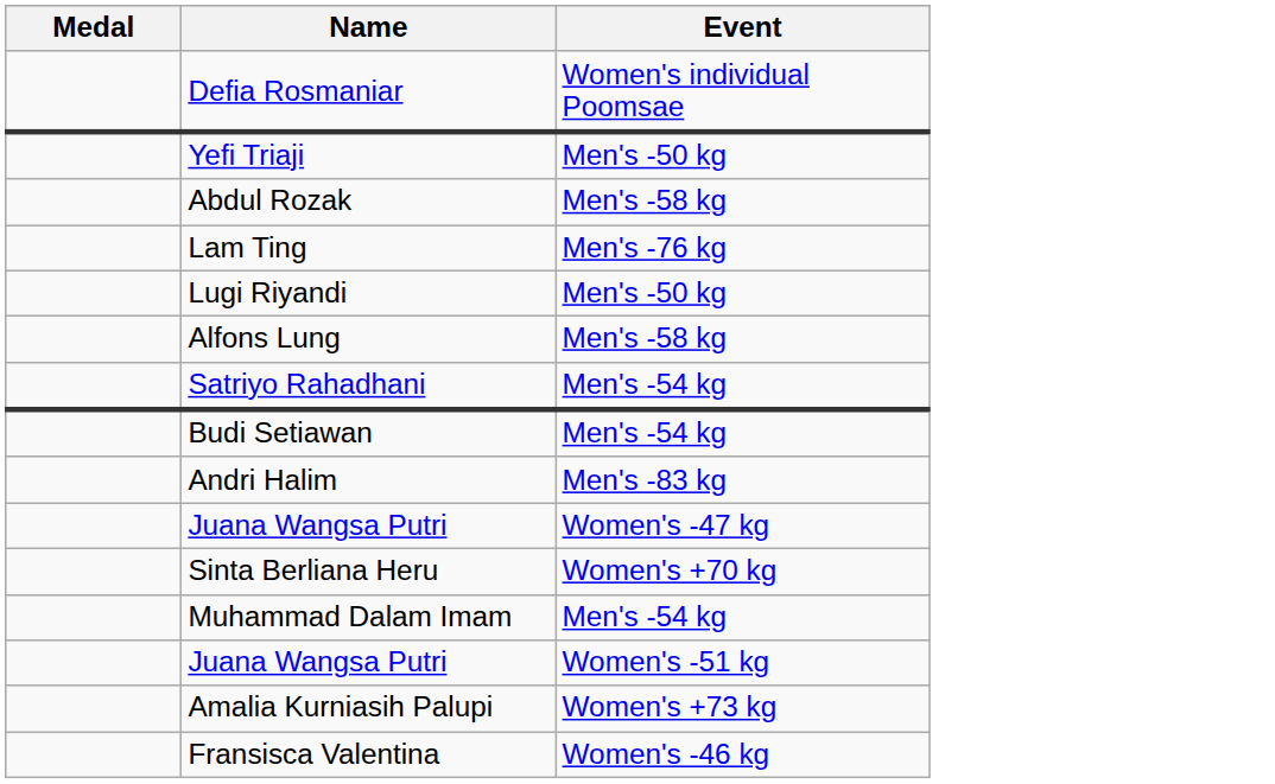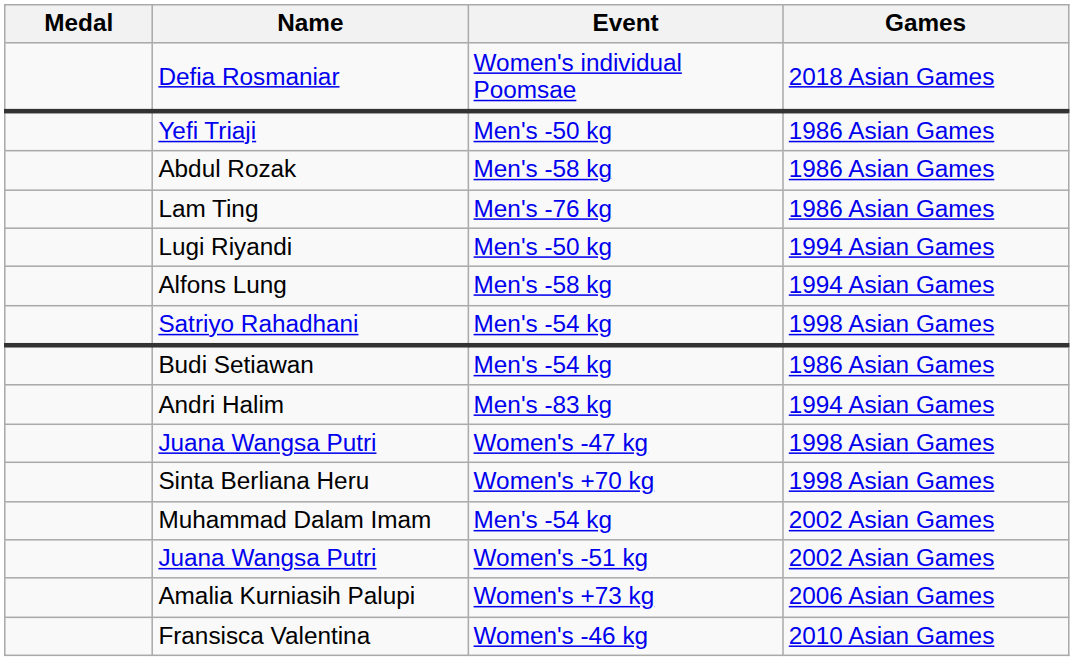+ column: Games | 2018 Asian Games | 1986 Asian Games | 1986 Asian Games | 1986 Asian Games | 1994 Asian Games | 1994 Asian Games | 1998 Asian Games | 1986 Asian Games | 1994 Asian Games | 1998 Asian Games | 1998 Asian Games | 2002 Asian Games | 2002 Asian Games | 2006 Asian Games | 2010 Asian Games
